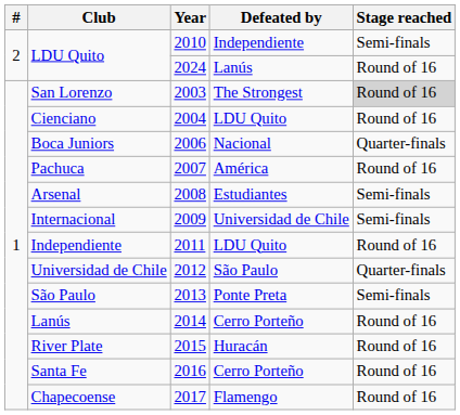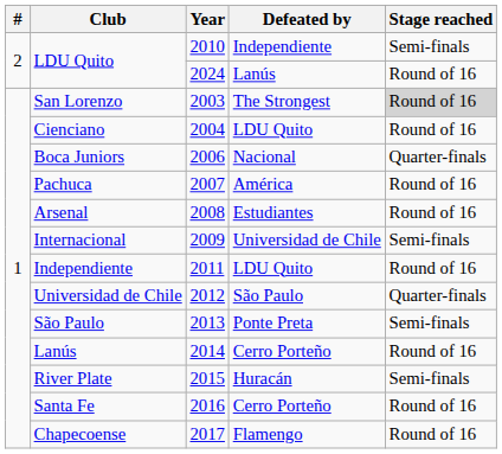Arsenal | Stage reached: Semi-finals -> Round of 16
River Plate | Stage reached: Round of 16 -> Semi-finals
